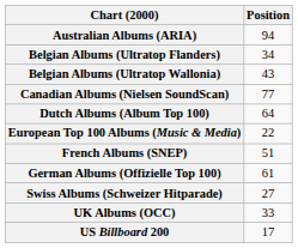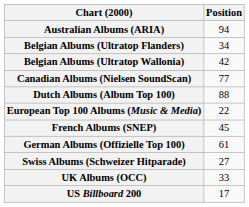Belgian Albums (Ultratop Wallonia) | Position: 43 -> 42
Dutch Albums (Album Top 100) | Position: 64 -> 88
French Albums (SNEP) | Position: 51 -> 45
